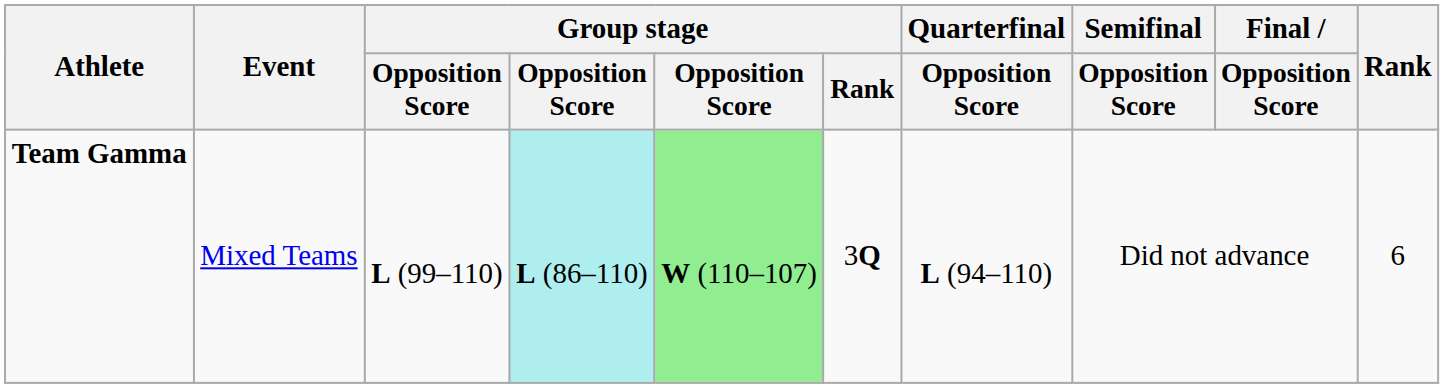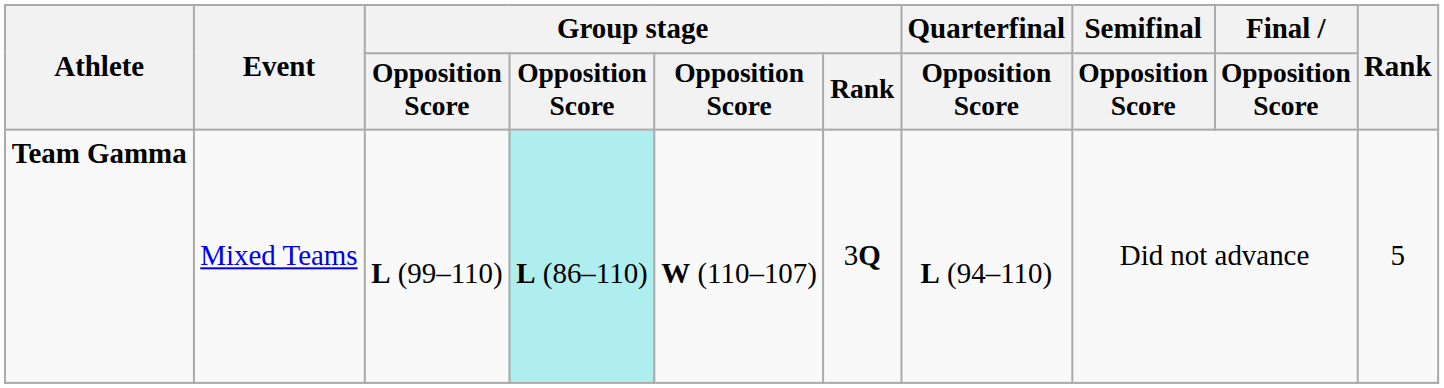Team Gamma | column 5: lightgreen background -> no background
Team Gamma | Rank: 6 -> 5
